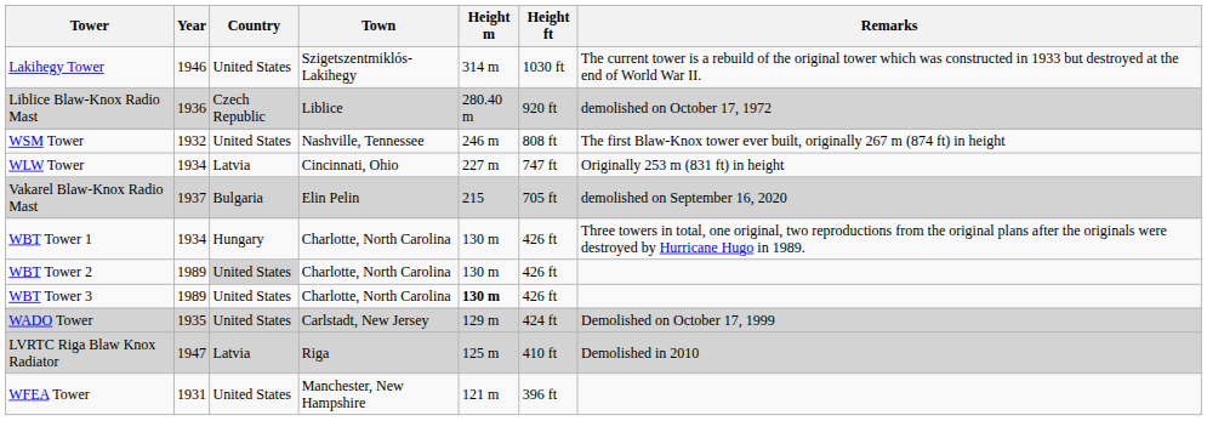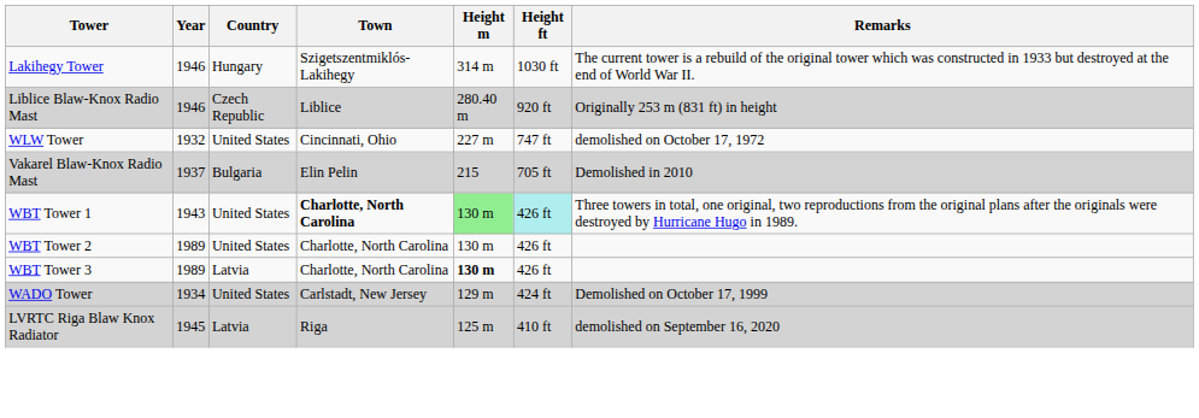Lakihegy Tower | Country: United States -> Hungary
Liblice Blaw-Knox Radio Mast | Year: 1936 -> 1946
Liblice Blaw-Knox Radio Mast | Remarks: demolished on October 17, 1972 -> Originally 253 m (831 ft) in height
- row: WSM Tower | 1932 | United States | Nashville, Tennessee | 246 m | 808 ft | The first Blaw-Knox tower ever built, originally 267 m (874 ft) in height
WLW Tower | Year: 1934 -> 1932
WLW Tower | Country: Latvia -> United States
WLW Tower | Remarks: Originally 253 m (831 ft) in height -> demolished on October 17, 1972
Vakarel Blaw-Knox Radio Mast | Remarks: demolished on September 16, 2020 -> Demolished in 2010
WBT Tower 1 | Year: 1934 -> 1943
WBT Tower 1 | Country: Hungary -> United States
WBT Tower 1 | Town: normal -> bold
WBT Tower 1 | Height m: no background -> lightgreen background
WBT Tower 1 | Height ft: no background -> paleturquoise background
WBT Tower 2 | Country: lightgrey background -> no background
WBT Tower 3 | Country: United States -> Latvia
WADO Tower | Year: 1935 -> 1934
LVRTC Riga Blaw Knox Radiator | Year: 1947 -> 1945
LVRTC Riga Blaw Knox Radiator | Remarks: Demolished in 2010 -> demolished on September 16, 2020
- row: WFEA Tower | 1931 | United States | Manchester, New Hampshire | 121 m | 396 ft
